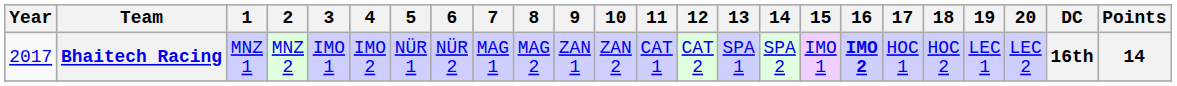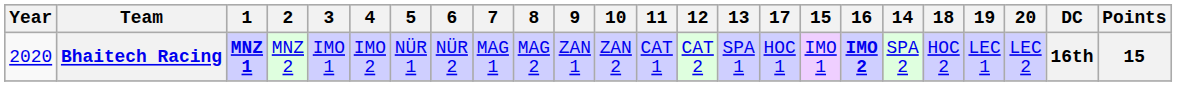columns swapped: 14 <-> 17
Bhaitech Racing | Year: 2017 -> 2020
Bhaitech Racing | 1: normal -> bold
Bhaitech Racing | Points: 14 -> 15
